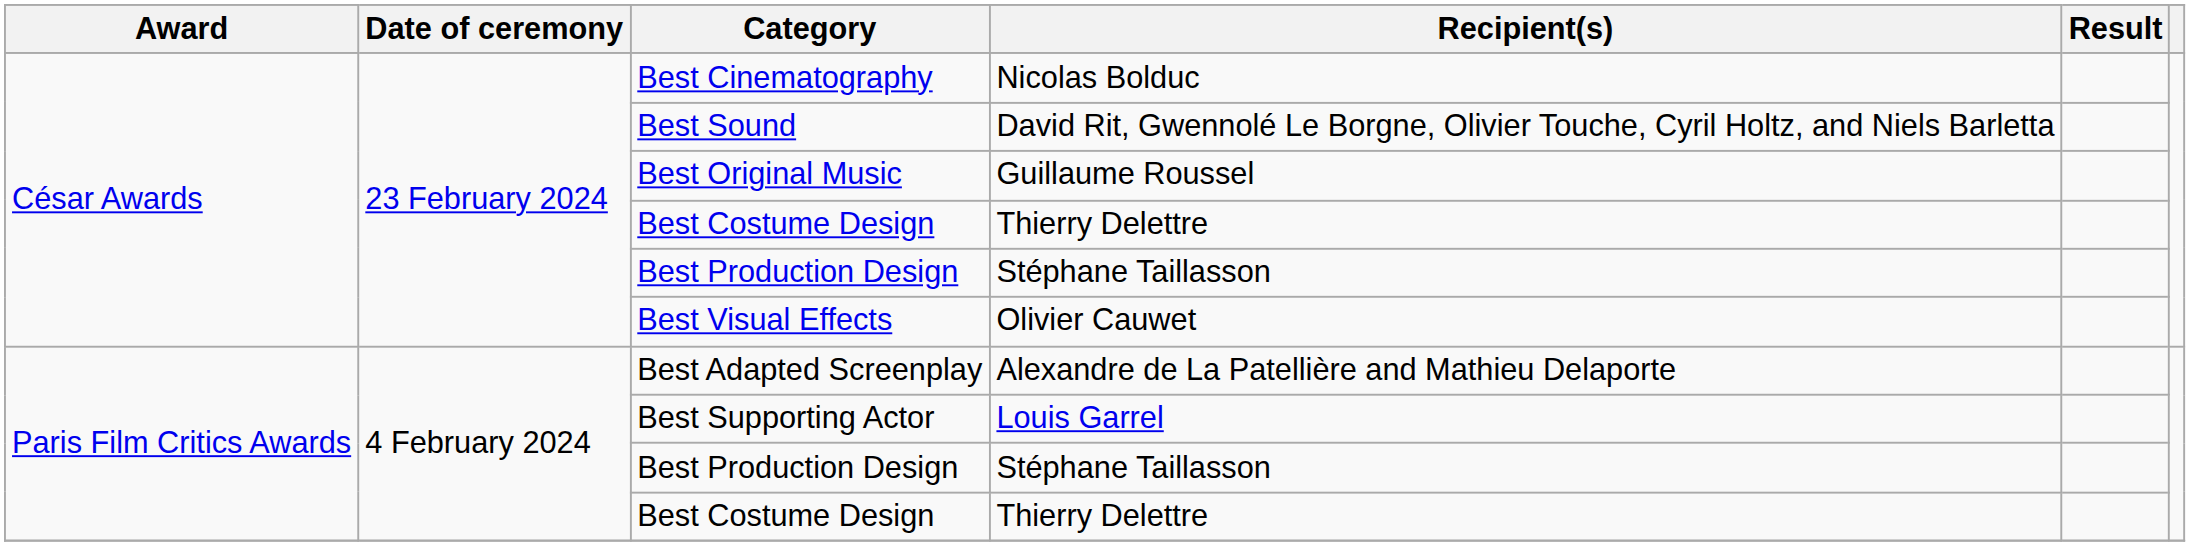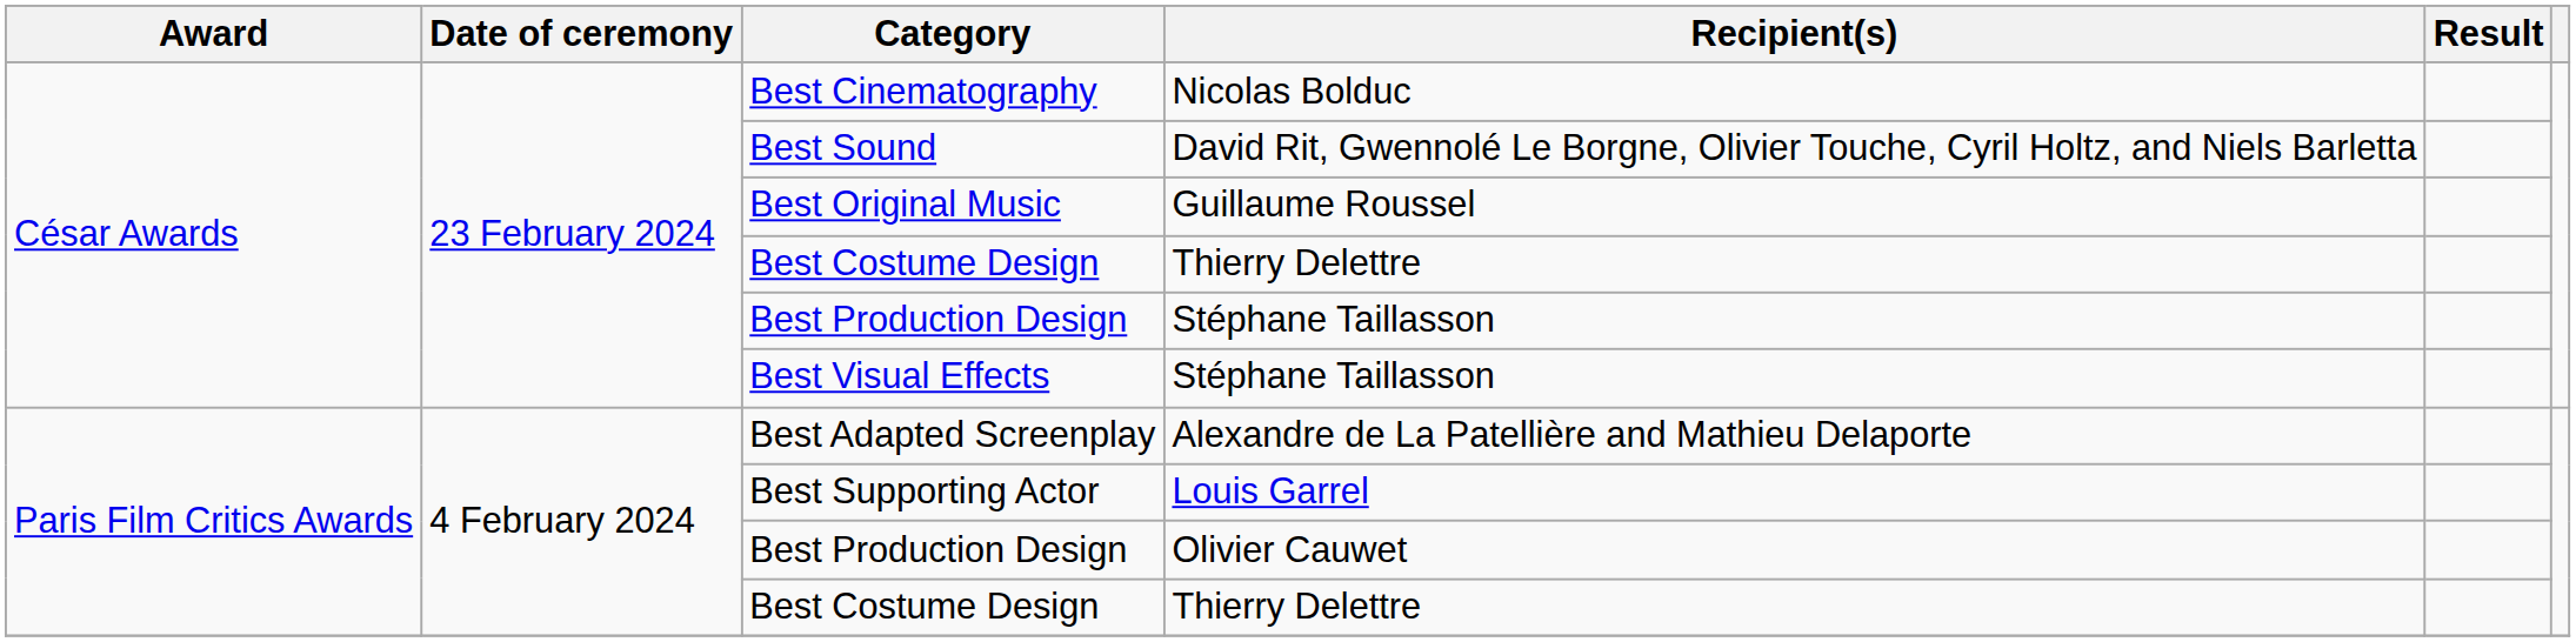Best Visual Effects | Recipient(s): Olivier Cauwet -> Stéphane Taillasson
Paris Film Critics Awards / Best Production Design | Recipient(s): Stéphane Taillasson -> Olivier Cauwet
